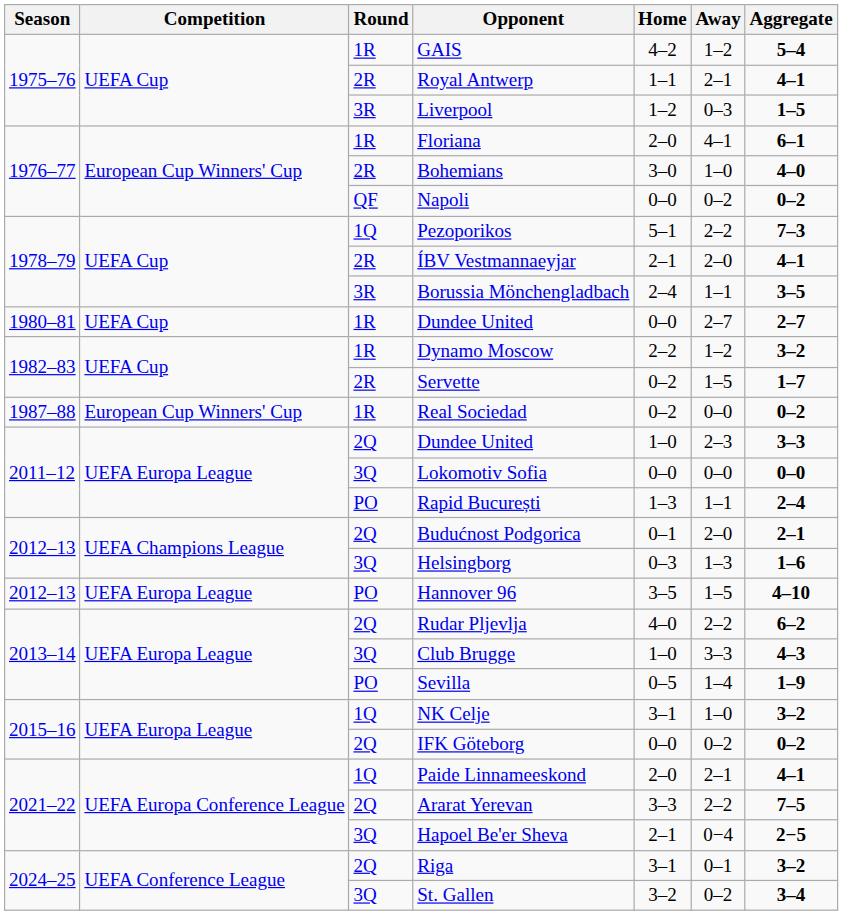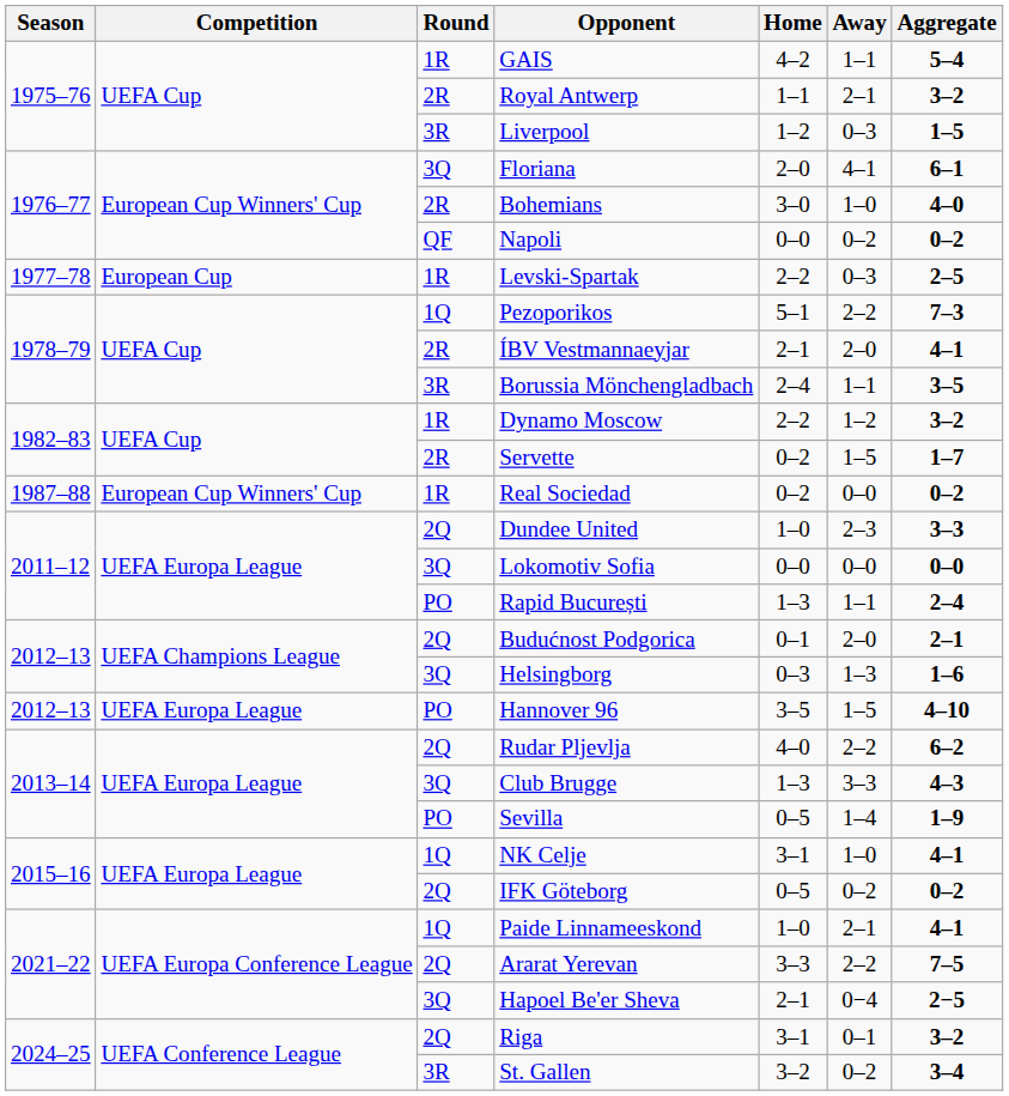GAIS | Away: 1–2 -> 1–1
Royal Antwerp | Aggregate: 4–1 -> 3–2
Floriana | Round: 1R -> 3Q
+ row: 1977–78 | European Cup | 1R | Levski-Spartak | 2–2 | 0–3 | 2–5
- row: 1980–81 | UEFA Cup | 1R | Dundee United | 0–0 | 2–7 | 2–7
Club Brugge | Home: 1–0 -> 1–3
NK Celje | Aggregate: 3–2 -> 4–1
IFK Göteborg | Home: 0–0 -> 0–5
Paide Linnameeskond | Home: 2–0 -> 1–0
St. Gallen | Round: 3Q -> 3R
